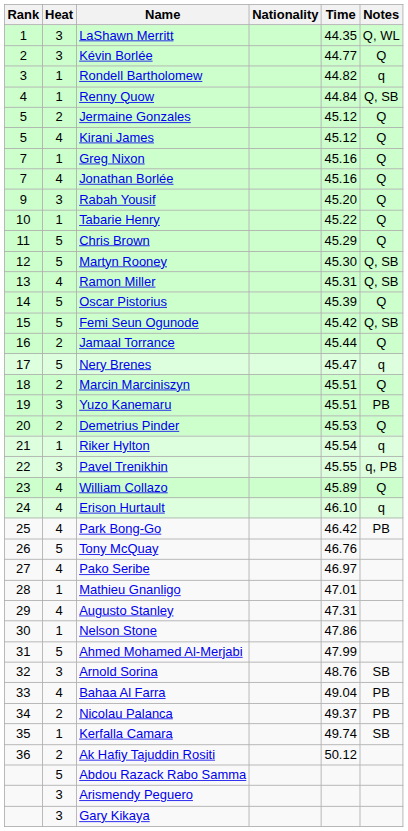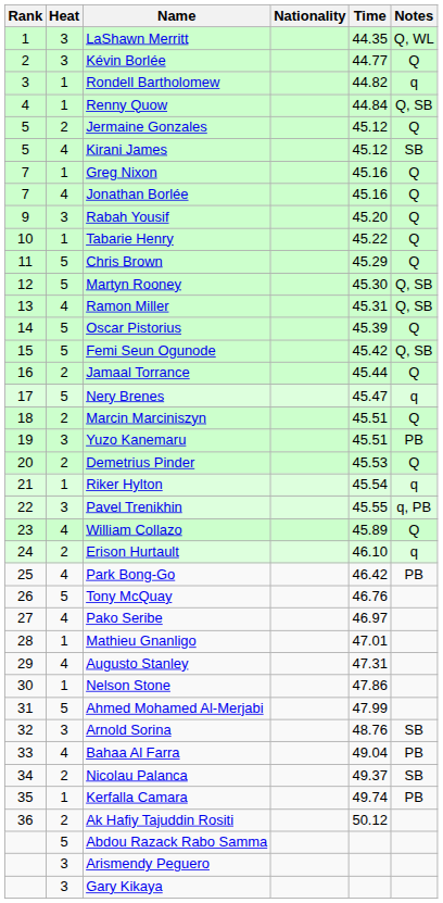Kirani James | Notes: Q -> SB
Erison Hurtault | Heat: 4 -> 2
Nicolau Palanca | Notes: PB -> SB
Kerfalla Camara | Notes: SB -> PB
